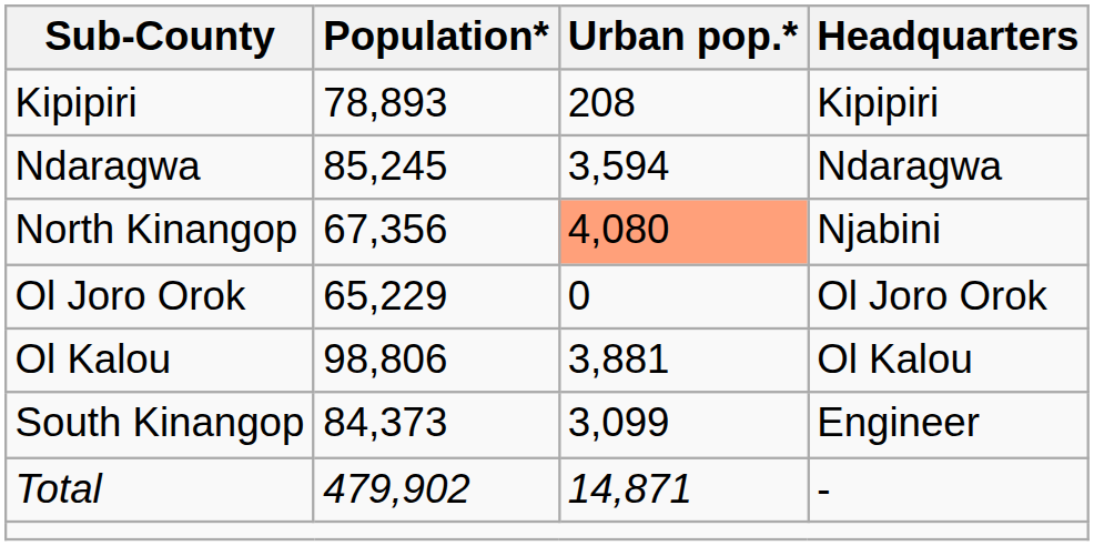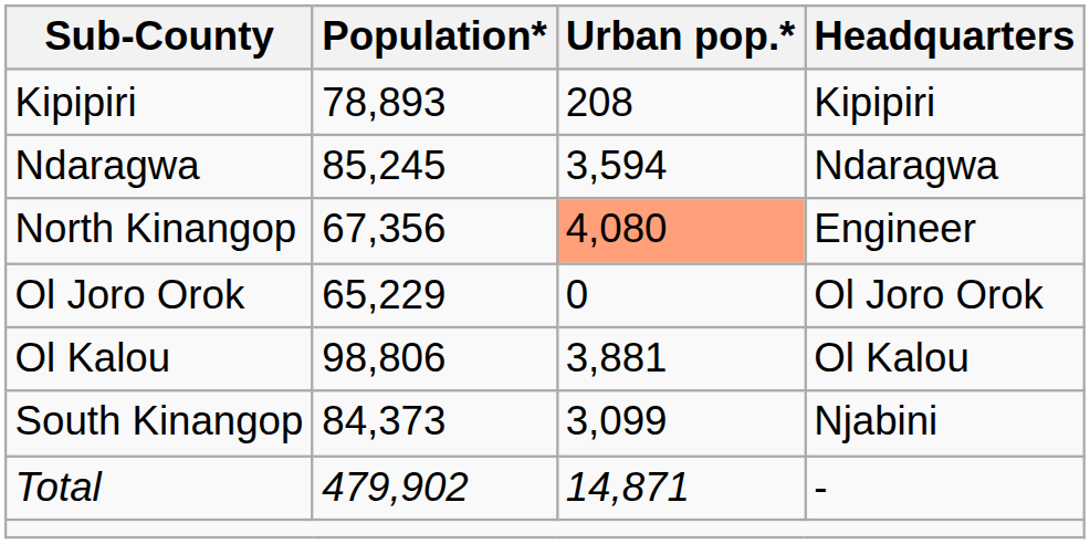North Kinangop | Headquarters: Njabini -> Engineer
South Kinangop | Headquarters: Engineer -> Njabini
